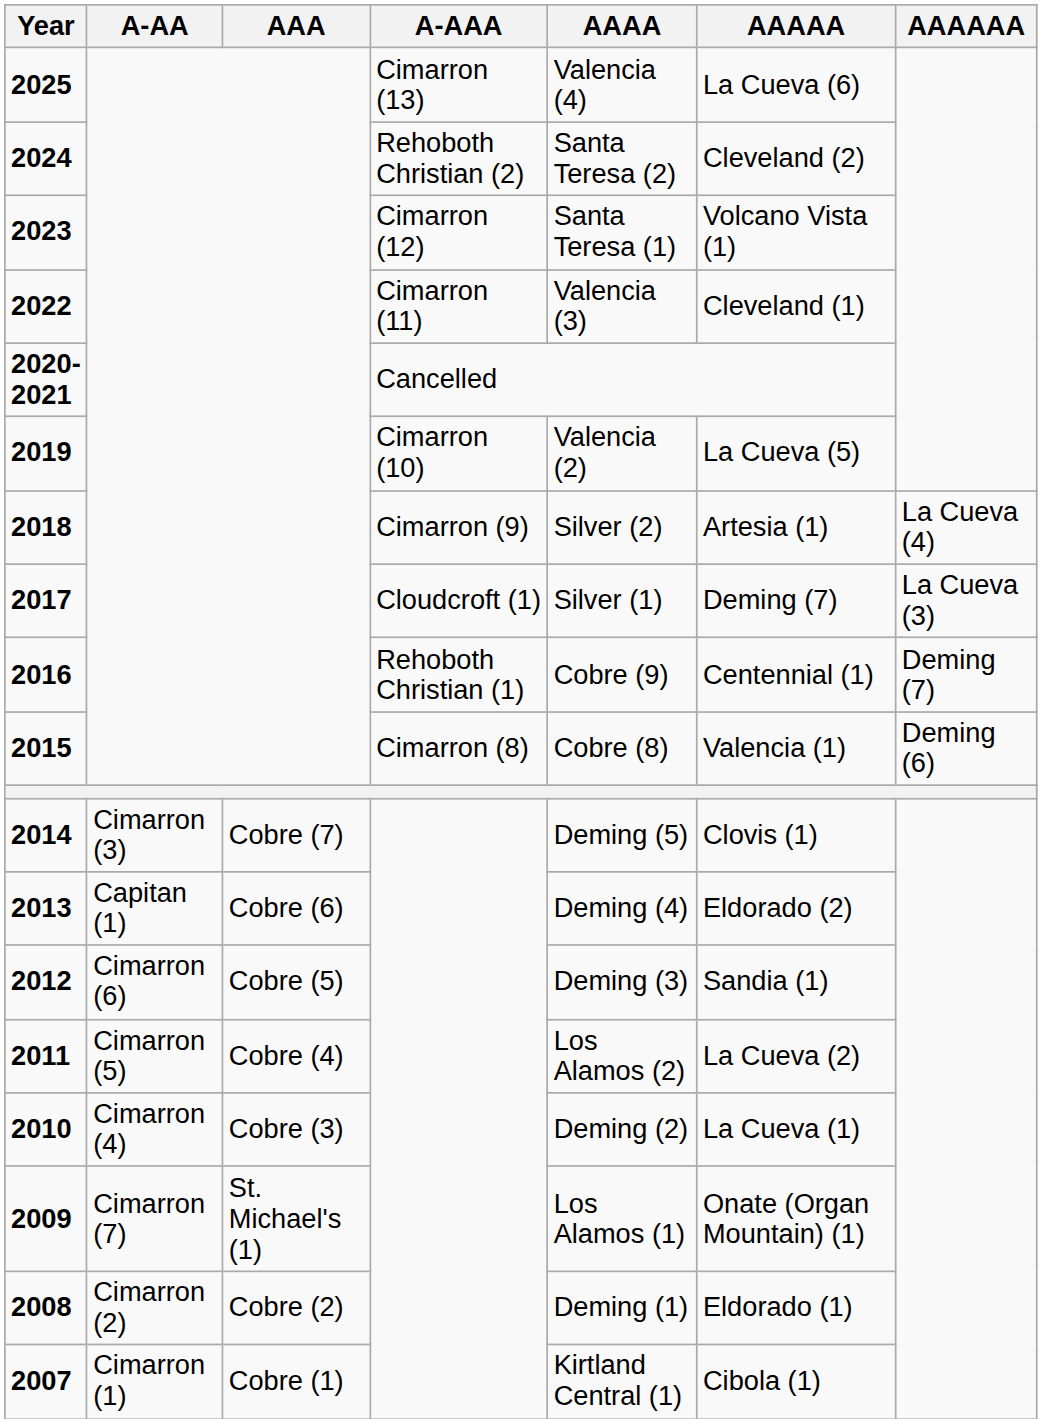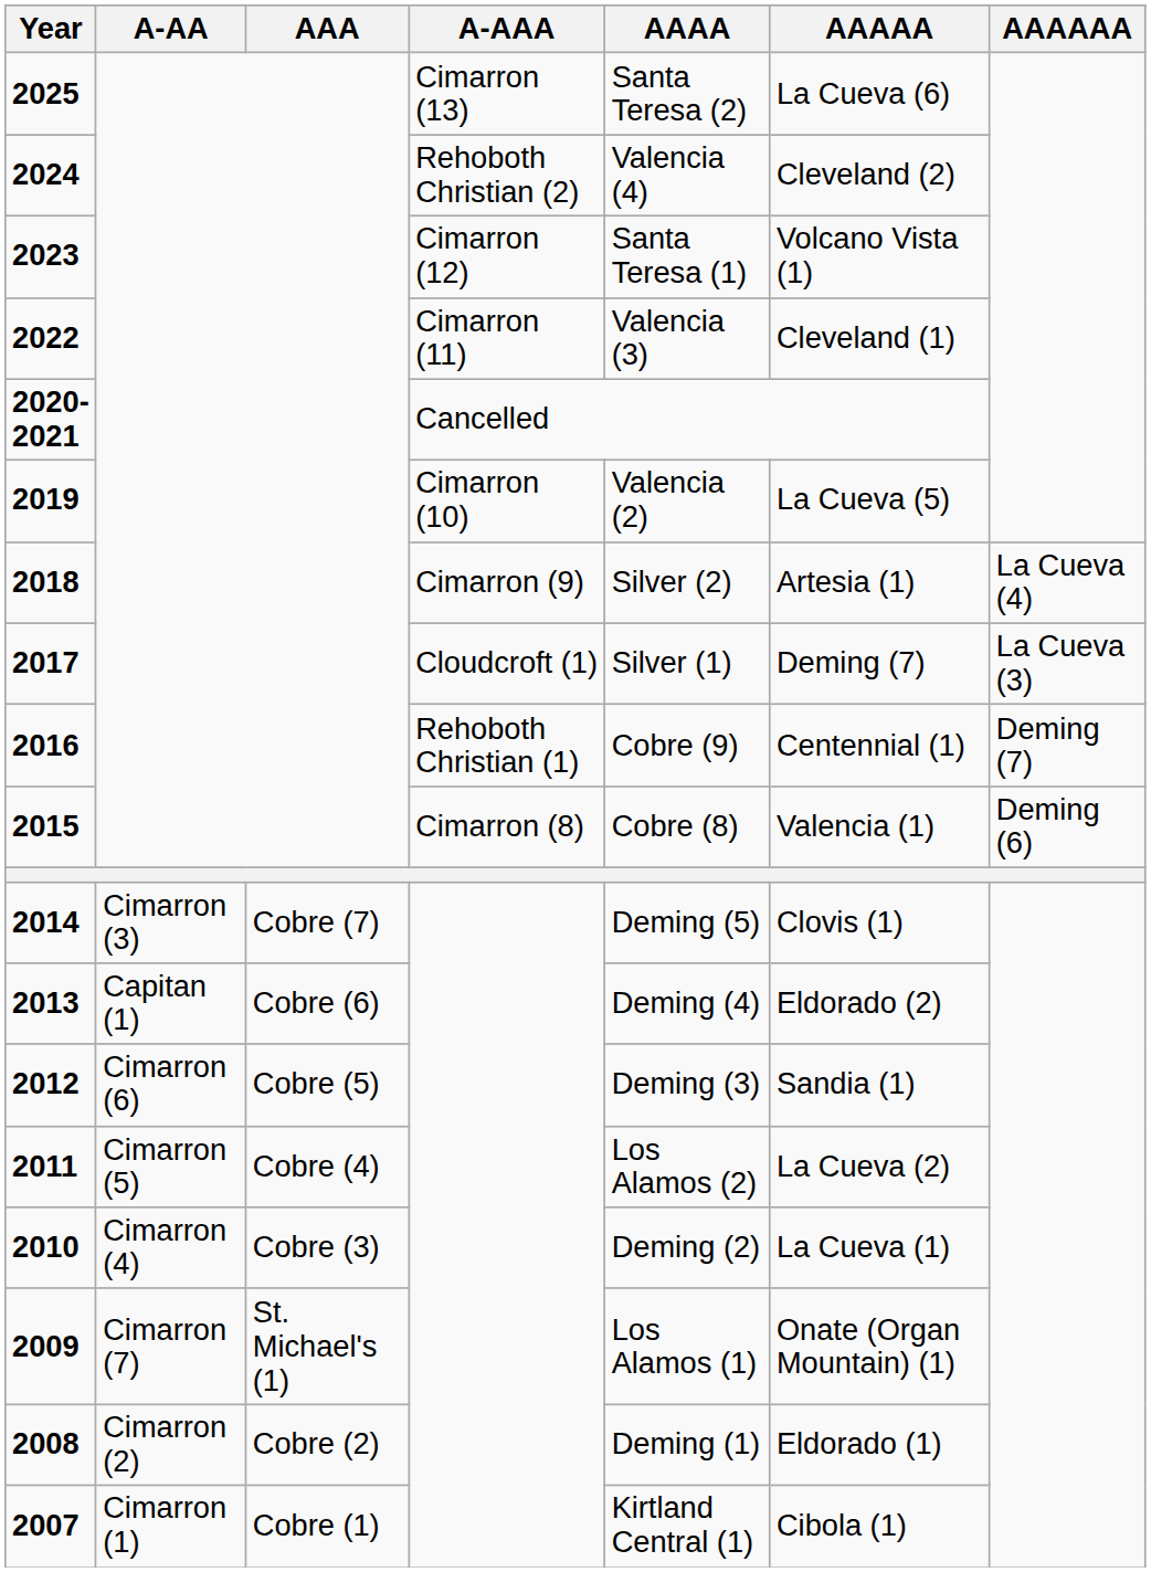2025 | AAAA: Valencia (4) -> Santa Teresa (2)
2024 | AAAA: Santa Teresa (2) -> Valencia (4)
